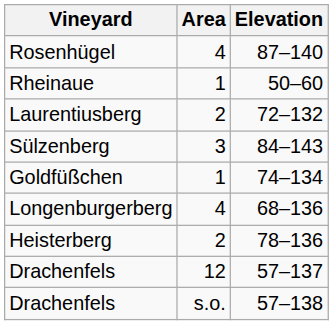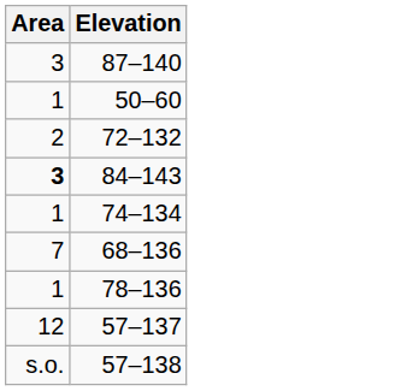- column: Vineyard | Rosenhügel | Rheinaue | Laurentiusberg | Sülzenberg | Goldfüßchen | Longenburgerberg | Heisterberg | Drachenfels | Drachenfels
87–140 | Area: 4 -> 3
84–143 | Area: normal -> bold
68–136 | Area: 4 -> 7
78–136 | Area: 2 -> 1
